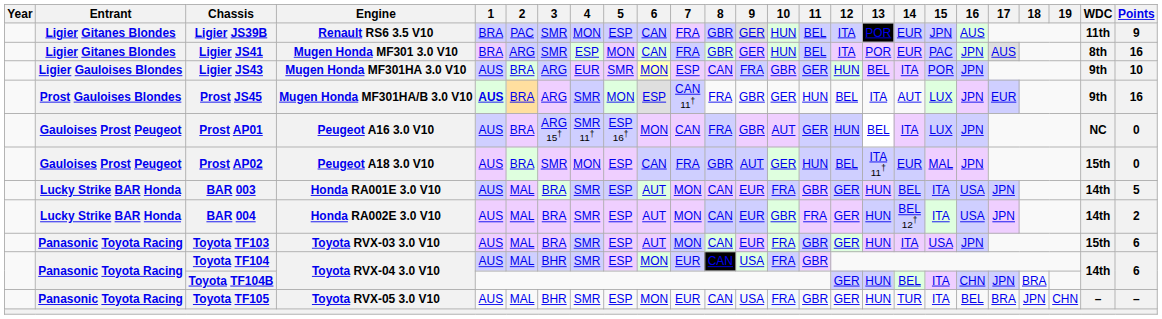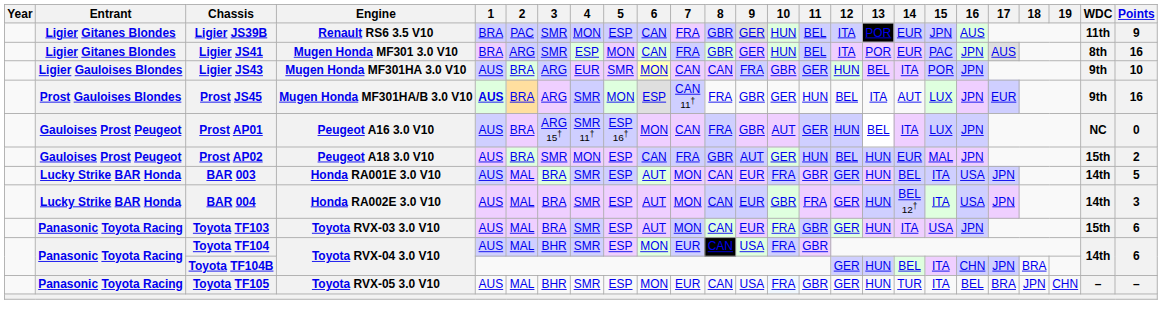Ligier JS43 | 7: ESP -> CAN
Prost AP02 | 13: ITA 11† -> HUN
Prost AP02 | Points: 0 -> 2
BAR 004 | Points: 2 -> 3
